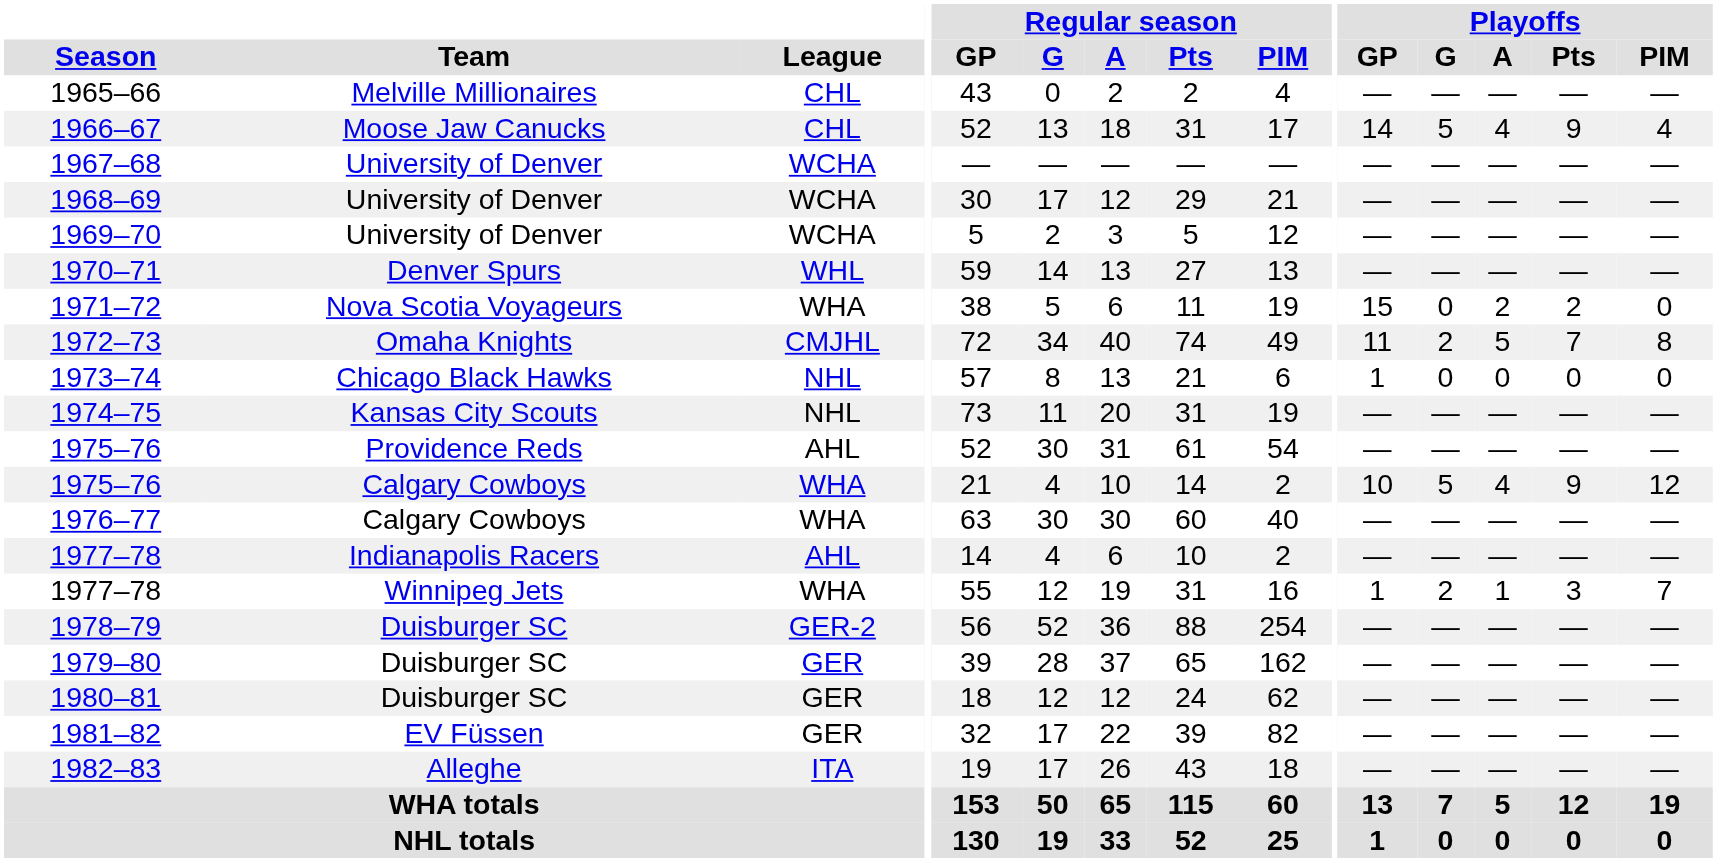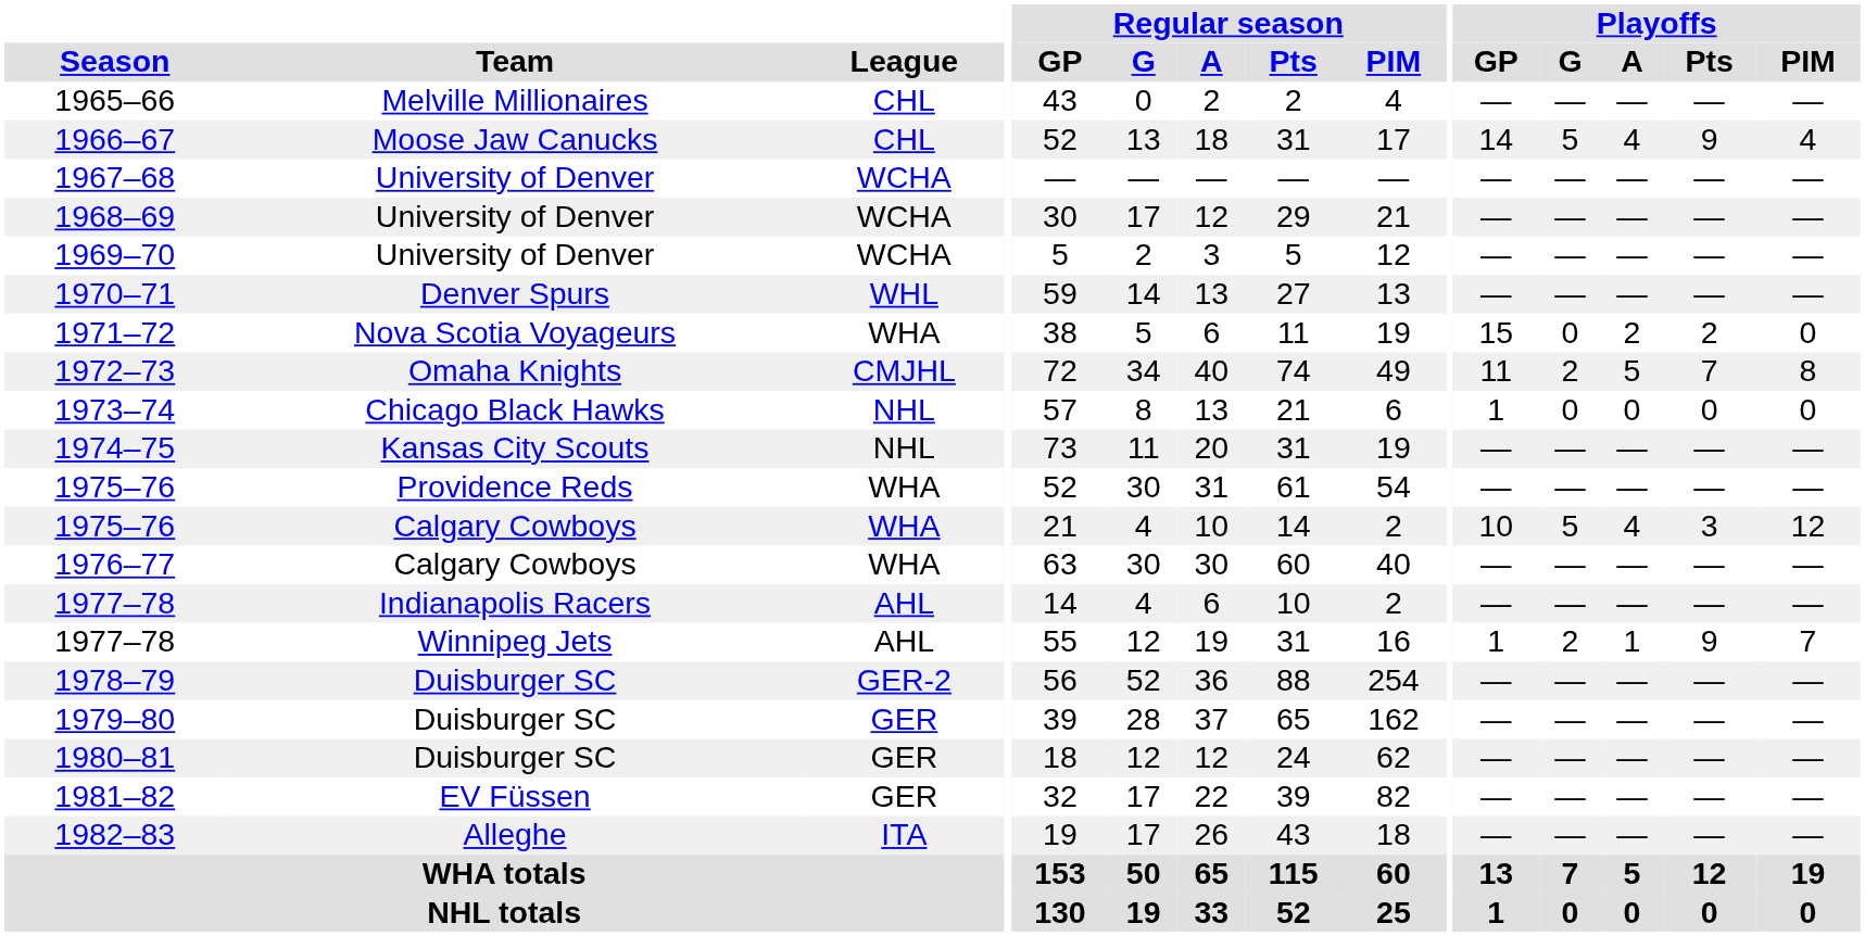1975–76 / Providence Reds | League: AHL -> WHA
1975–76 / Calgary Cowboys | Playoffs / Pts: 9 -> 3
1977–78 / Winnipeg Jets | League: WHA -> AHL
1977–78 / Winnipeg Jets | Playoffs / Pts: 3 -> 9
